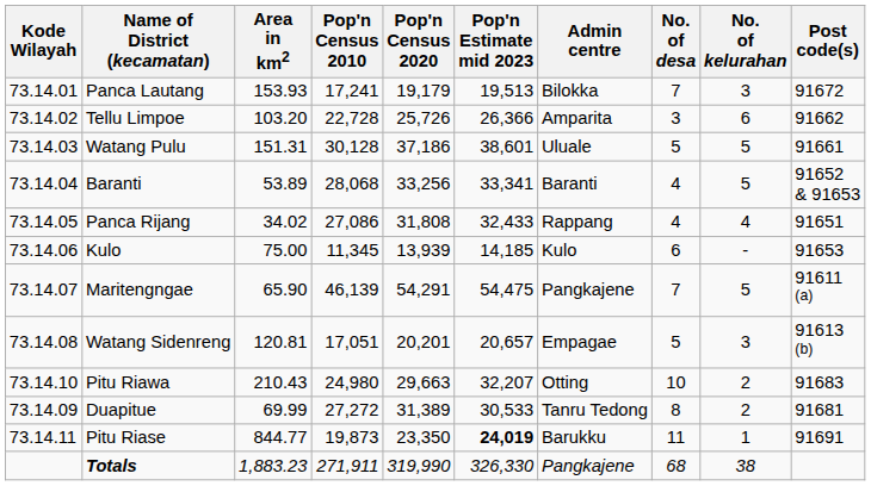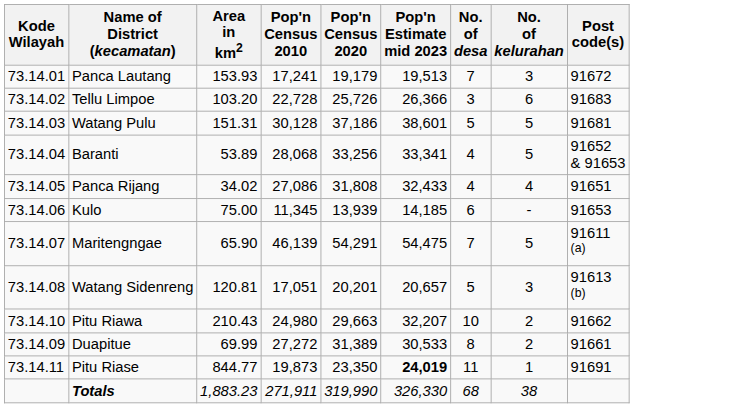- column: Admin centre | Bilokka | Amparita | Uluale | Baranti | Rappang | Kulo | Pangkajene | Empagae | Otting | Tanru Tedong | Barukku | Pangkajene
Tellu Limpoe | Post code(s): 91662 -> 91683
Watang Pulu | Post code(s): 91661 -> 91681
Pitu Riawa | Post code(s): 91683 -> 91662
Duapitue | Post code(s): 91681 -> 91661
